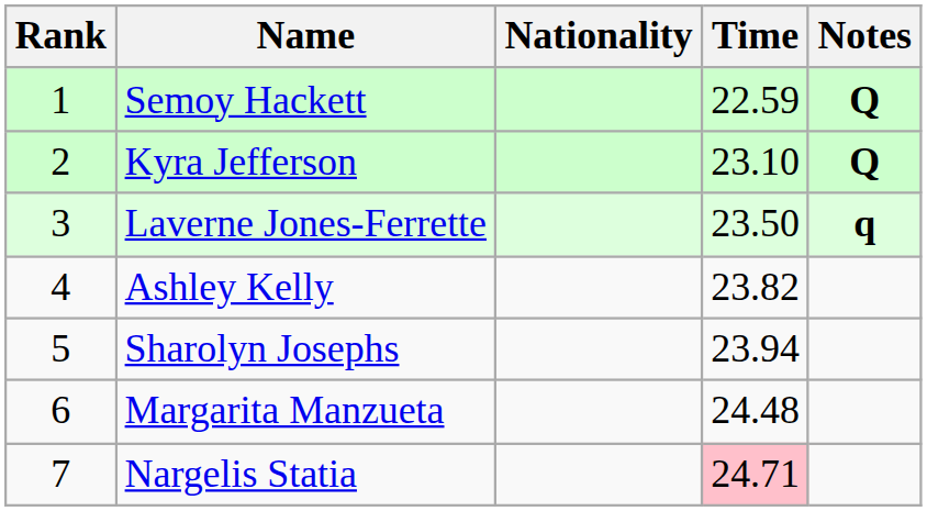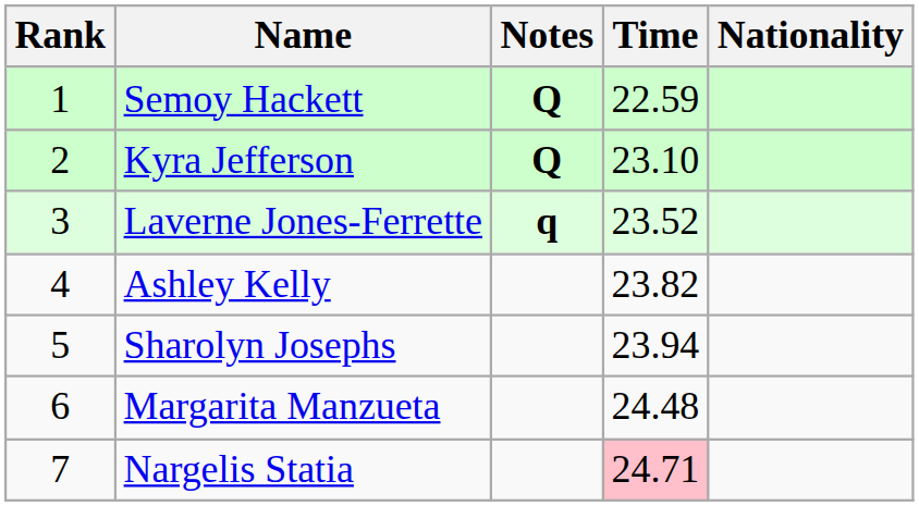columns swapped: Nationality <-> Notes
Laverne Jones-Ferrette | Time: 23.50 -> 23.52
